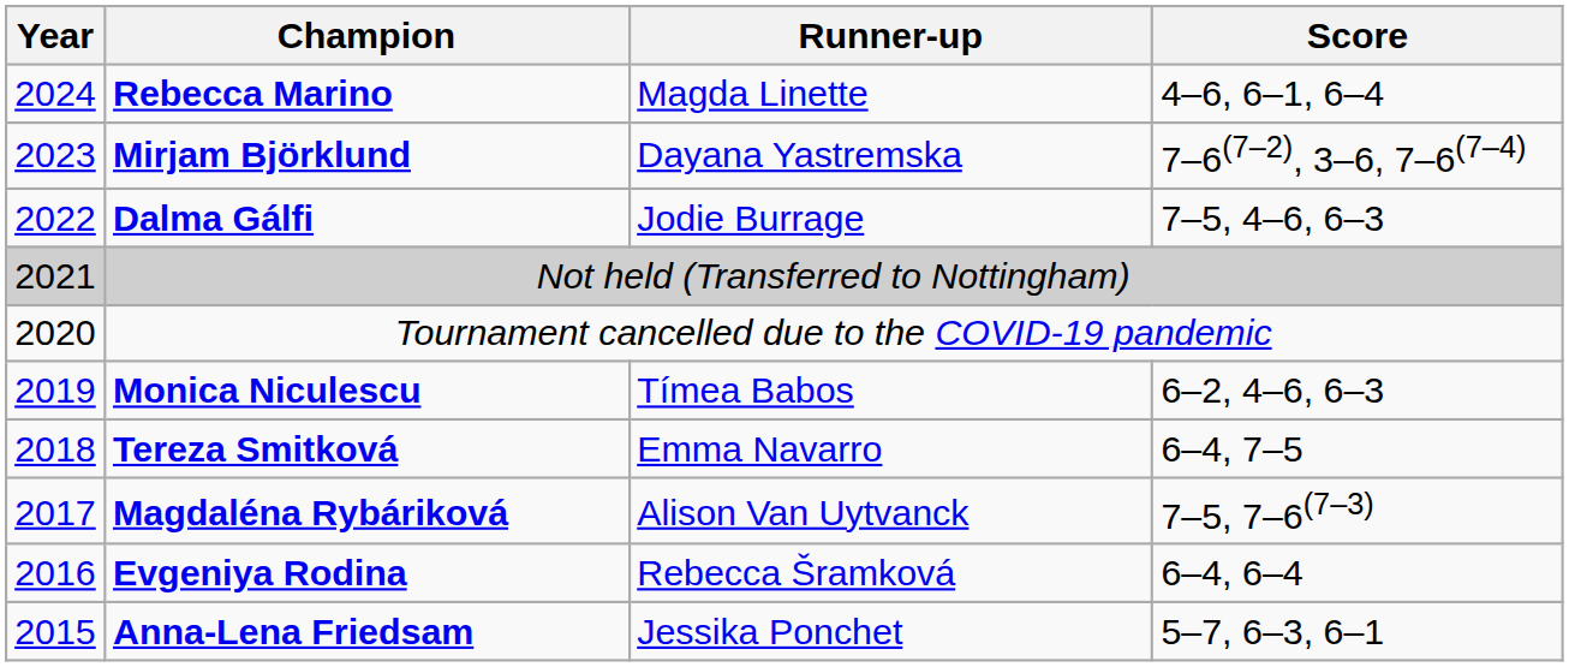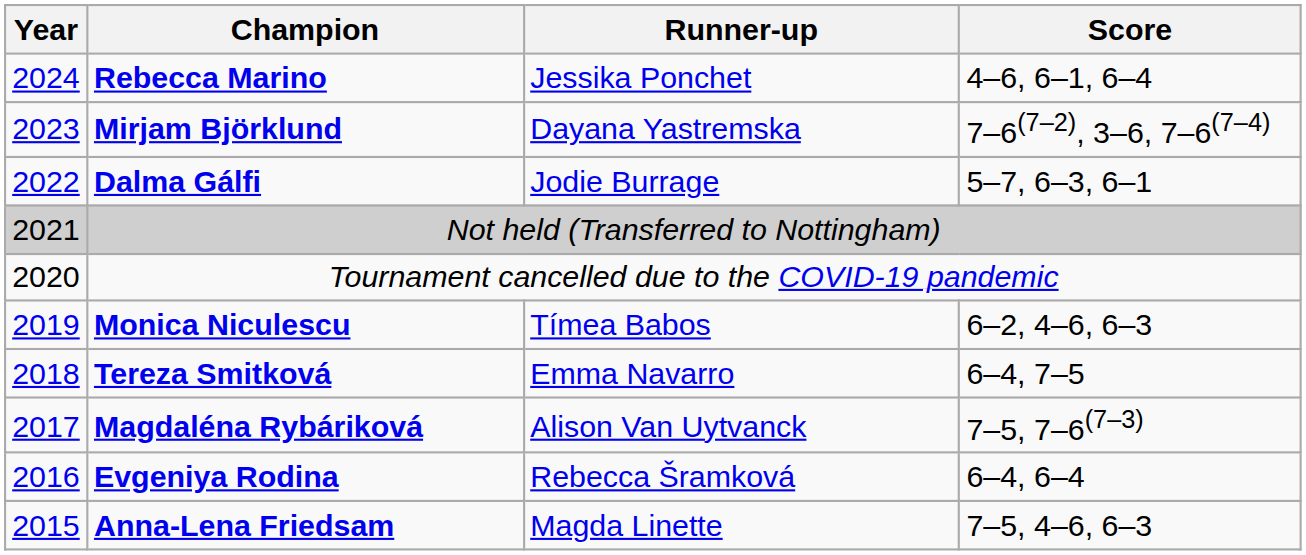Rebecca Marino | Runner-up: Magda Linette -> Jessika Ponchet
Dalma Gálfi | Score: 7–5, 4–6, 6–3 -> 5–7, 6–3, 6–1
Anna-Lena Friedsam | Runner-up: Jessika Ponchet -> Magda Linette
Anna-Lena Friedsam | Score: 5–7, 6–3, 6–1 -> 7–5, 4–6, 6–3
